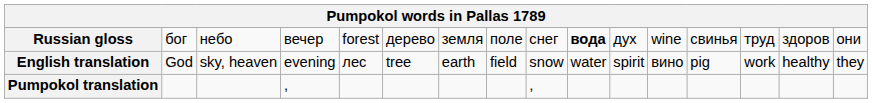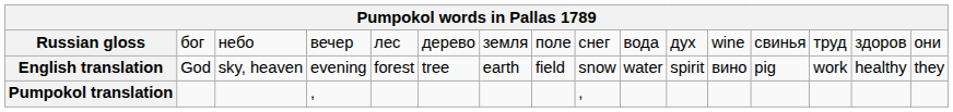Russian gloss | column 5: forest -> лес
Russian gloss | column 10: bold -> normal
English translation | column 5: лес -> forest
